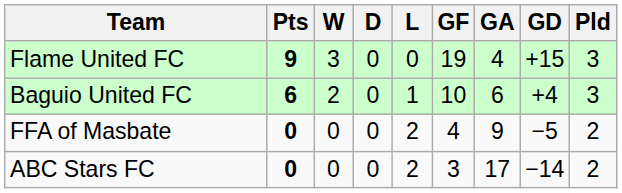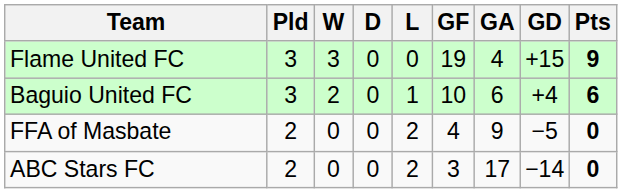columns swapped: Pld <-> Pts
